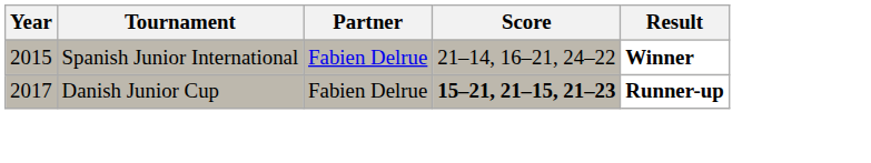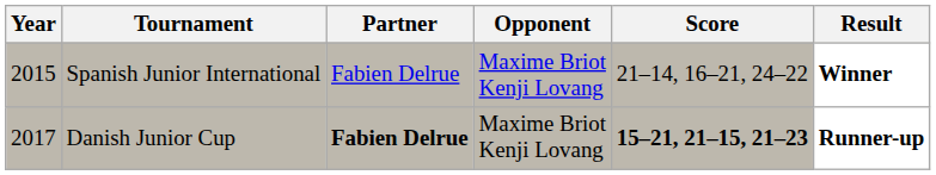+ column: Opponent | Maxime Briot Kenji Lovang | Maxime Briot Kenji Lovang
Danish Junior Cup | Partner: normal -> bold
